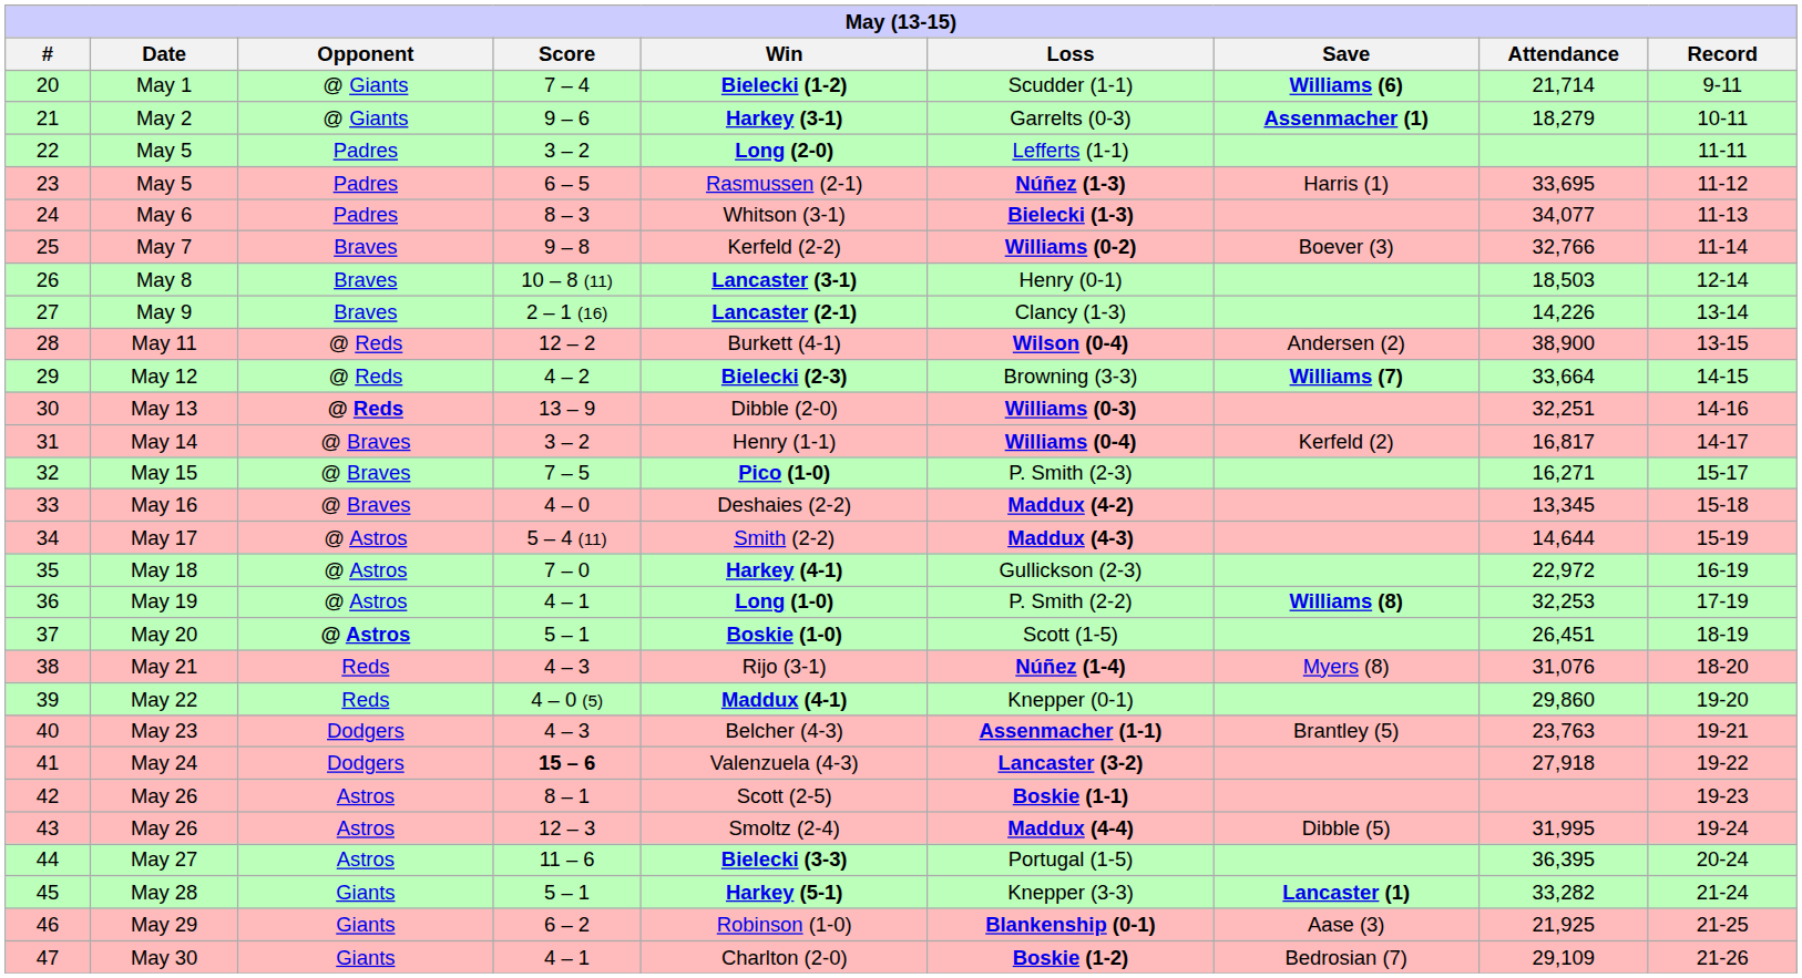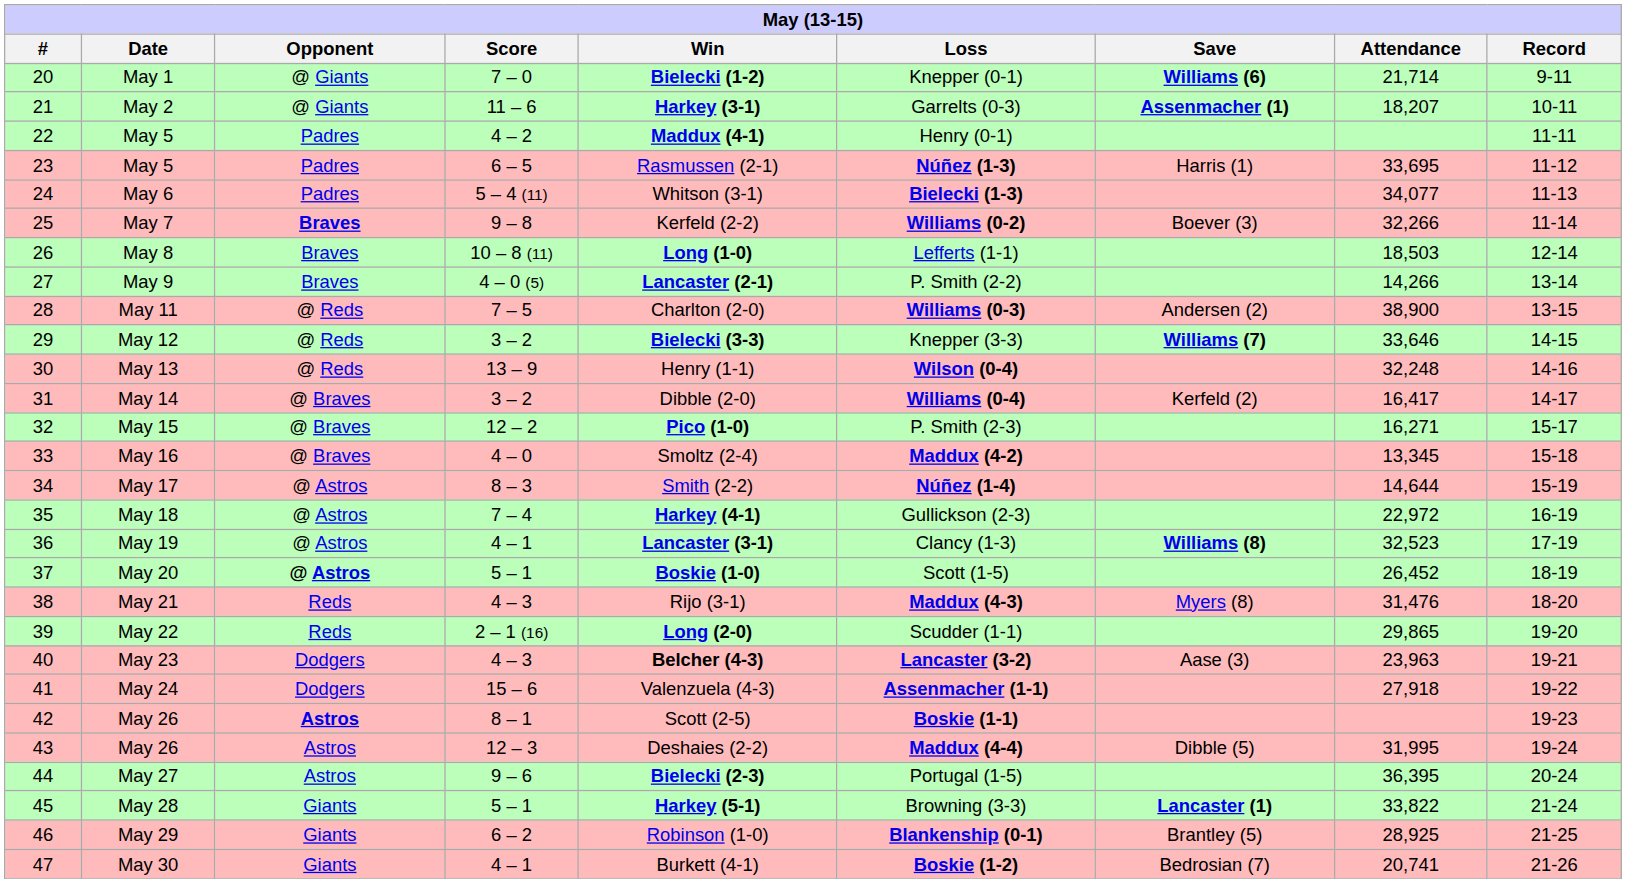May 1 | Score: 7 – 4 -> 7 – 0
May 1 | Loss: Scudder (1-1) -> Knepper (0-1)
May 2 | Score: 9 – 6 -> 11 – 6
May 2 | Attendance: 18,279 -> 18,207
22 / May 5 | Score: 3 – 2 -> 4 – 2
22 / May 5 | Win: Long (2-0) -> Maddux (4-1)
22 / May 5 | Loss: Lefferts (1-1) -> Henry (0-1)
May 6 | Score: 8 – 3 -> 5 – 4 (11)
May 7 | Opponent: normal -> bold
May 7 | Attendance: 32,766 -> 32,266
May 8 | Win: Lancaster (3-1) -> Long (1-0)
May 8 | Loss: Henry (0-1) -> Lefferts (1-1)
May 9 | Score: 2 – 1 (16) -> 4 – 0 (5)
May 9 | Loss: Clancy (1-3) -> P. Smith (2-2)
May 9 | Attendance: 14,226 -> 14,266
May 11 | Score: 12 – 2 -> 7 – 5
May 11 | Win: Burkett (4-1) -> Charlton (2-0)
May 11 | Loss: Wilson (0-4) -> Williams (0-3)
May 12 | Score: 4 – 2 -> 3 – 2
May 12 | Win: Bielecki (2-3) -> Bielecki (3-3)
May 12 | Loss: Browning (3-3) -> Knepper (3-3)
May 12 | Attendance: 33,664 -> 33,646
May 13 | Opponent: bold -> normal
May 13 | Win: Dibble (2-0) -> Henry (1-1)
May 13 | Loss: Williams (0-3) -> Wilson (0-4)
May 13 | Attendance: 32,251 -> 32,248
May 14 | Win: Henry (1-1) -> Dibble (2-0)
May 14 | Attendance: 16,817 -> 16,417
May 15 | Score: 7 – 5 -> 12 – 2
May 16 | Win: Deshaies (2-2) -> Smoltz (2-4)
May 17 | Score: 5 – 4 (11) -> 8 – 3
May 17 | Loss: Maddux (4-3) -> Núñez (1-4)
May 18 | Score: 7 – 0 -> 7 – 4
May 19 | Win: Long (1-0) -> Lancaster (3-1)
May 19 | Loss: P. Smith (2-2) -> Clancy (1-3)
May 19 | Attendance: 32,253 -> 32,523
May 20 | Attendance: 26,451 -> 26,452
May 21 | Loss: Núñez (1-4) -> Maddux (4-3)
May 21 | Attendance: 31,076 -> 31,476
May 22 | Score: 4 – 0 (5) -> 2 – 1 (16)
May 22 | Win: Maddux (4-1) -> Long (2-0)
May 22 | Loss: Knepper (0-1) -> Scudder (1-1)
May 22 | Attendance: 29,860 -> 29,865
May 23 | Win: normal -> bold
May 23 | Loss: Assenmacher (1-1) -> Lancaster (3-2)
May 23 | Save: Brantley (5) -> Aase (3)
May 23 | Attendance: 23,763 -> 23,963
May 24 | Score: bold -> normal
May 24 | Loss: Lancaster (3-2) -> Assenmacher (1-1)
42 / May 26 | Opponent: normal -> bold
43 / May 26 | Win: Smoltz (2-4) -> Deshaies (2-2)
May 27 | Score: 11 – 6 -> 9 – 6
May 27 | Win: Bielecki (3-3) -> Bielecki (2-3)
May 28 | Loss: Knepper (3-3) -> Browning (3-3)
May 28 | Attendance: 33,282 -> 33,822
May 29 | Save: Aase (3) -> Brantley (5)
May 29 | Attendance: 21,925 -> 28,925
May 30 | Win: Charlton (2-0) -> Burkett (4-1)
May 30 | Attendance: 29,109 -> 20,741
